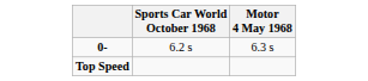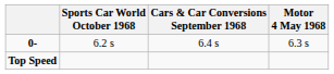+ column: Cars & Car Conversions September 1968 | 6.4 s
